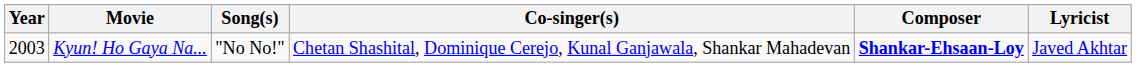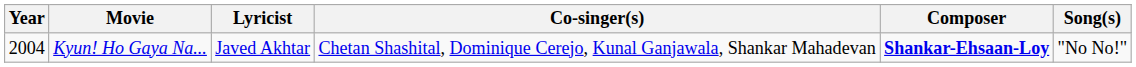columns swapped: Song(s) <-> Lyricist
Kyun! Ho Gaya Na... | Year: 2003 -> 2004
